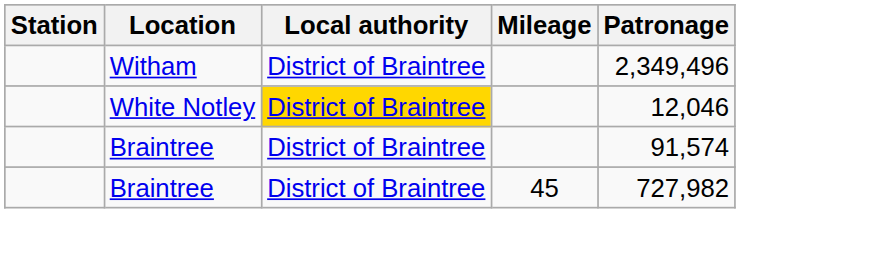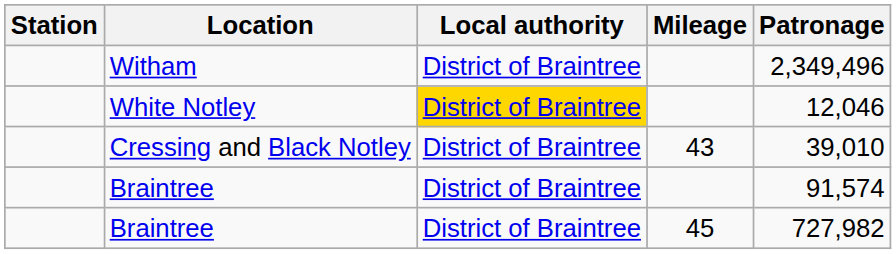+ row: Cressing and Black Notley | District of Braintree | 43 | 39,010
